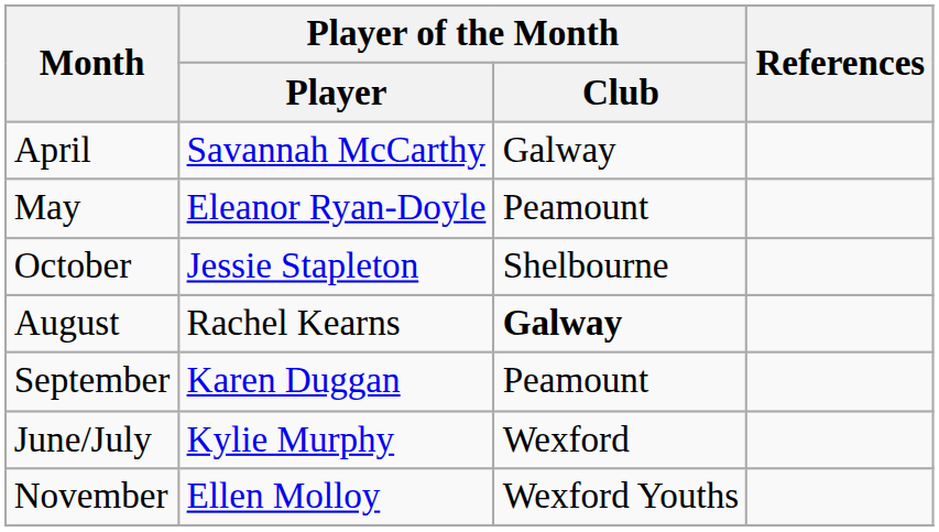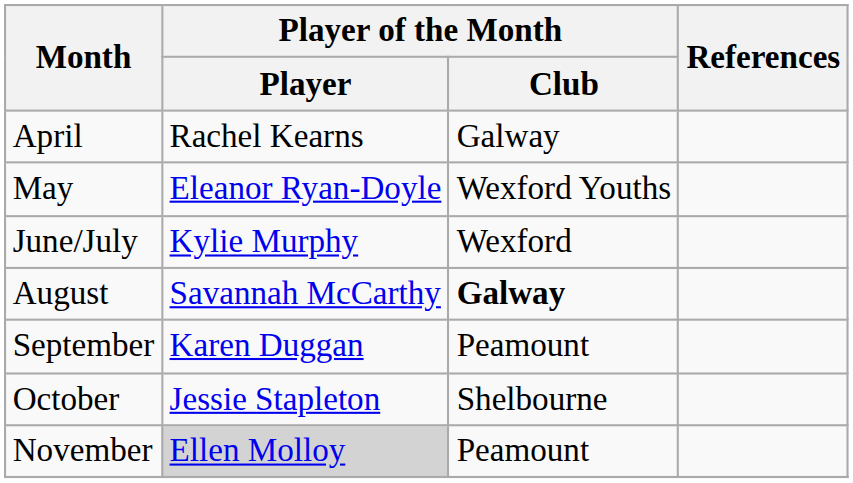April | Player of the Month / Player: Savannah McCarthy -> Rachel Kearns
May | Player of the Month / Club: Peamount -> Wexford Youths
rows swapped: June/July <-> October
August | Player of the Month / Player: Rachel Kearns -> Savannah McCarthy
November | Player of the Month / Player: no background -> lightgrey background
November | Player of the Month / Club: Wexford Youths -> Peamount
